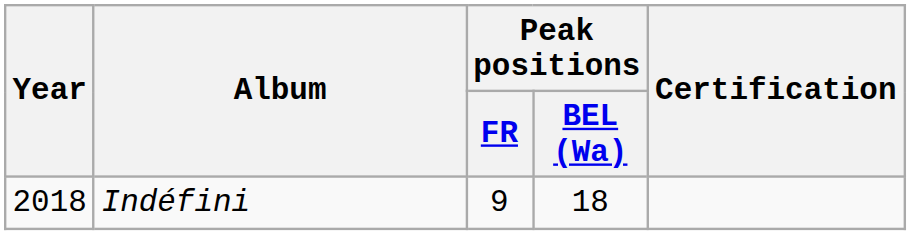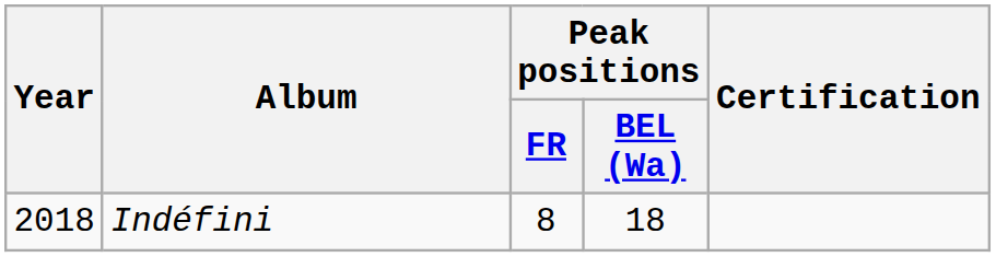Indéfini | Peak positions / FR: 9 -> 8
